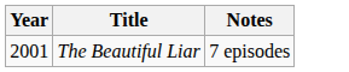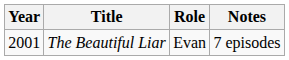+ column: Role | Evan
